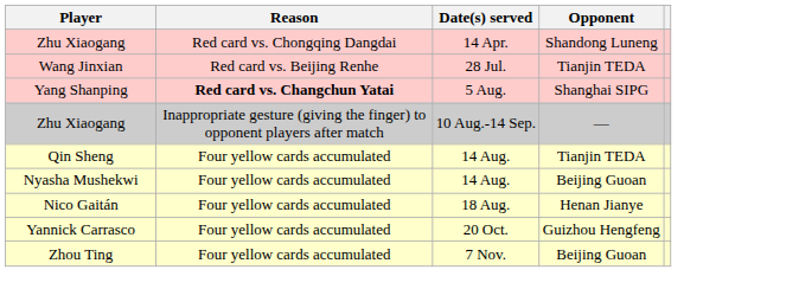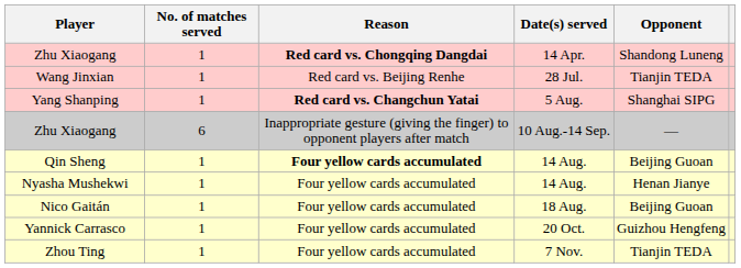+ column: No. of matches served | 1 | 1 | 1 | 6 | 1 | 1 | 1 | 1 | 1
Zhu Xiaogang / 14 Apr. | Reason: normal -> bold
Qin Sheng | Reason: normal -> bold
Qin Sheng | Opponent: Tianjin TEDA -> Beijing Guoan
Nyasha Mushekwi | Opponent: Beijing Guoan -> Henan Jianye
Nico Gaitán | Opponent: Henan Jianye -> Beijing Guoan
Zhou Ting | Opponent: Beijing Guoan -> Tianjin TEDA
